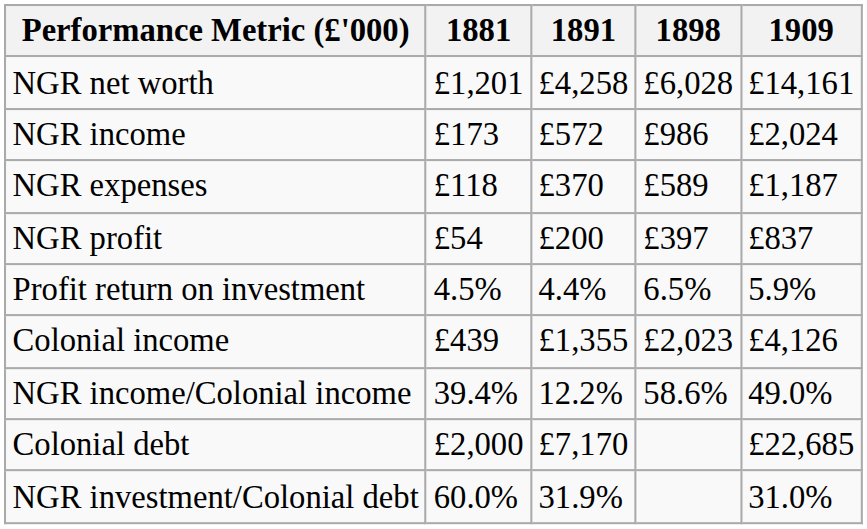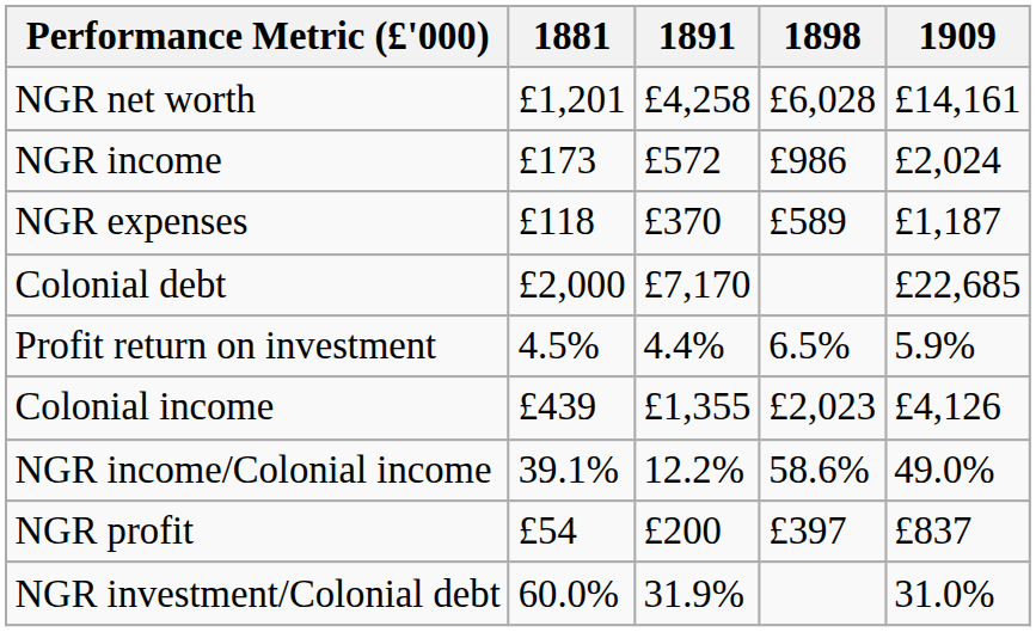rows swapped: NGR profit <-> Colonial debt
NGR income/Colonial income | 1881: 39.4% -> 39.1%
